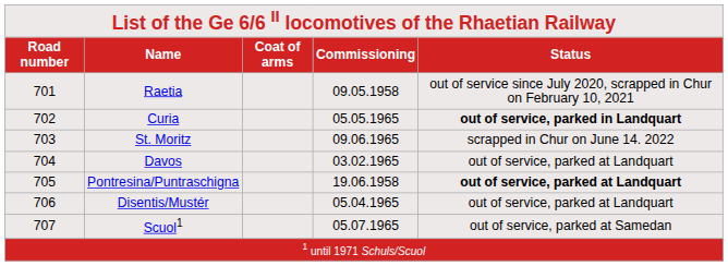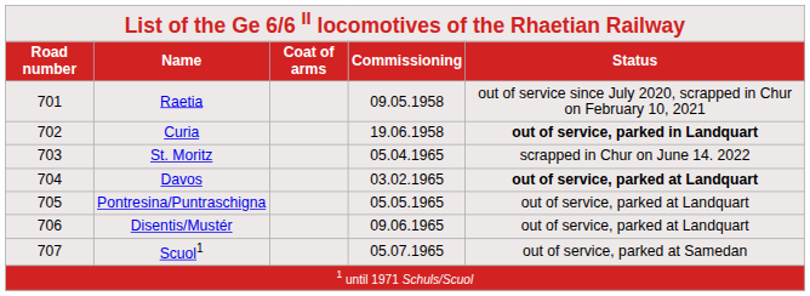Curia | column 4: 05.05.1965 -> 19.06.1958
St. Moritz | column 4: 09.06.1965 -> 05.04.1965
Davos | column 5: normal -> bold
Pontresina/Puntraschigna | column 4: 19.06.1958 -> 05.05.1965
Pontresina/Puntraschigna | column 5: bold -> normal
Disentis/Mustér | column 4: 05.04.1965 -> 09.06.1965
